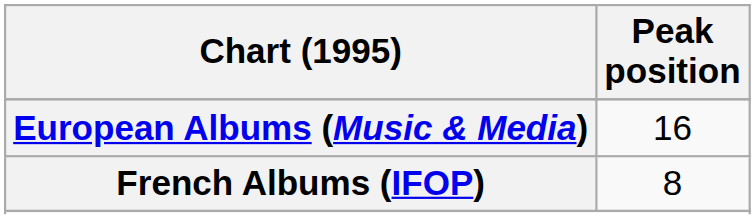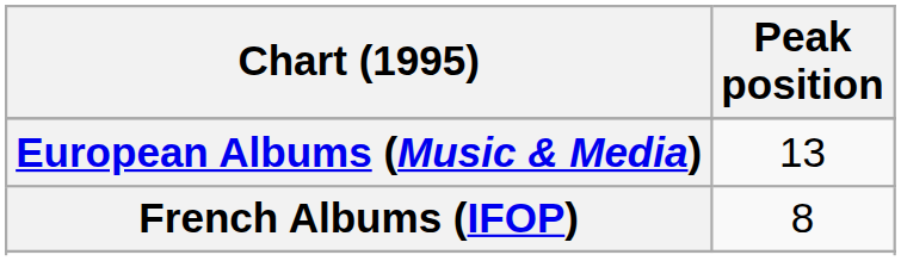European Albums (Music & Media) | Peak position: 16 -> 13
